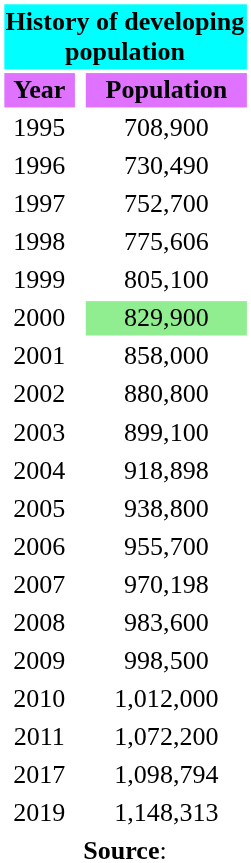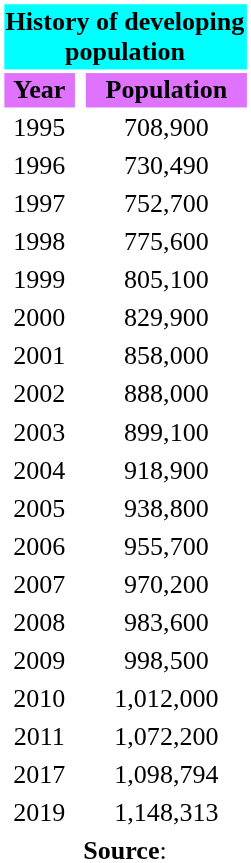1998 | column 3: 775,606 -> 775,600
2000 | column 3: lightgreen background -> no background
2002 | column 3: 880,800 -> 888,000
2004 | column 3: 918,898 -> 918,900
2007 | column 3: 970,198 -> 970,200
